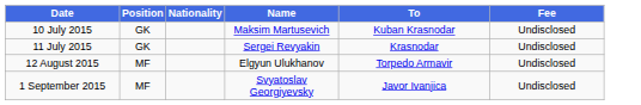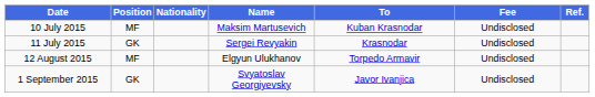+ column: Ref.
10 July 2015 | Position: GK -> MF
1 September 2015 | Position: MF -> GK
